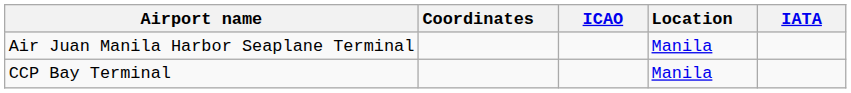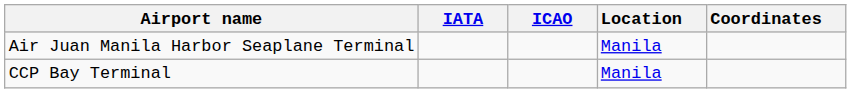columns swapped: IATA <-> Coordinates
